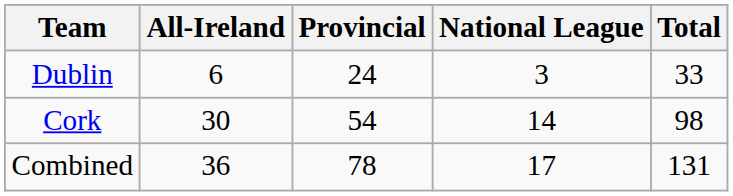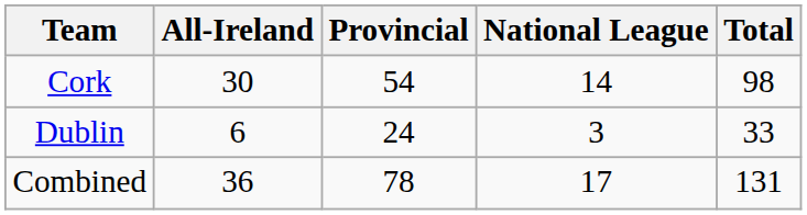rows swapped: Cork <-> Dublin
